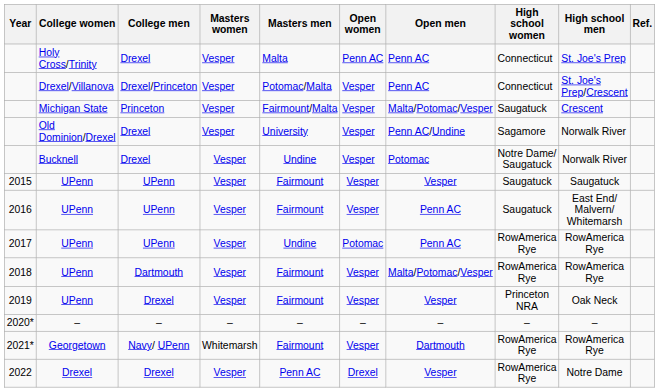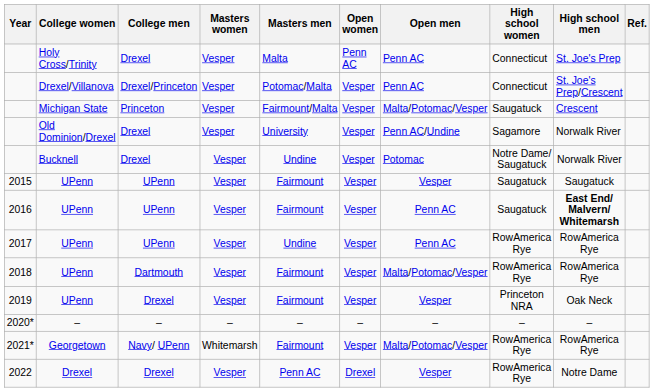2016 | High school men: normal -> bold
2017 | Open women: Potomac -> Vesper
2021* | Open men: Dartmouth -> Malta/Potomac/Vesper
